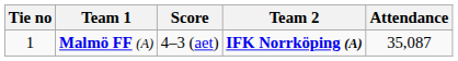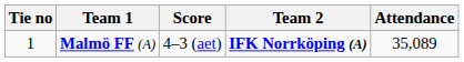Malmö FF (A) | Attendance: 35,087 -> 35,089
